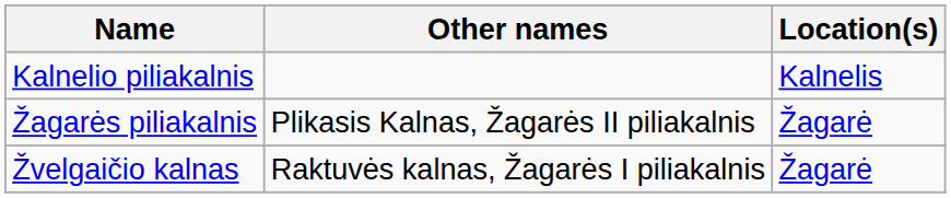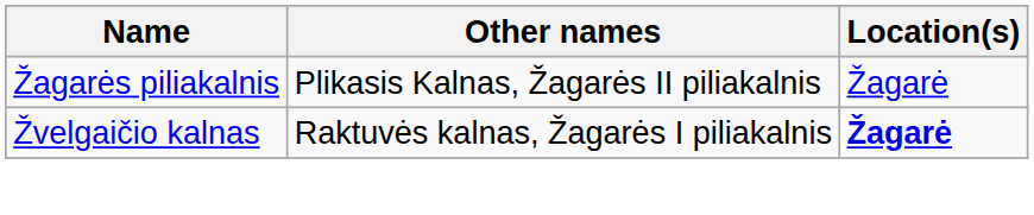- row: Kalnelio piliakalnis | Kalnelis
Žvelgaičio kalnas | Location(s): normal -> bold
